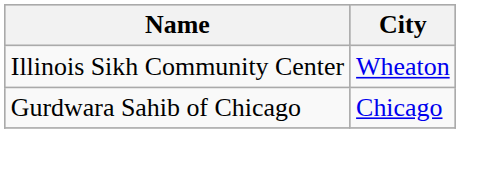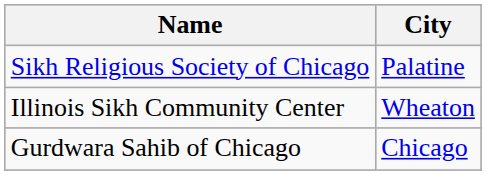+ row: Sikh Religious Society of Chicago | Palatine
